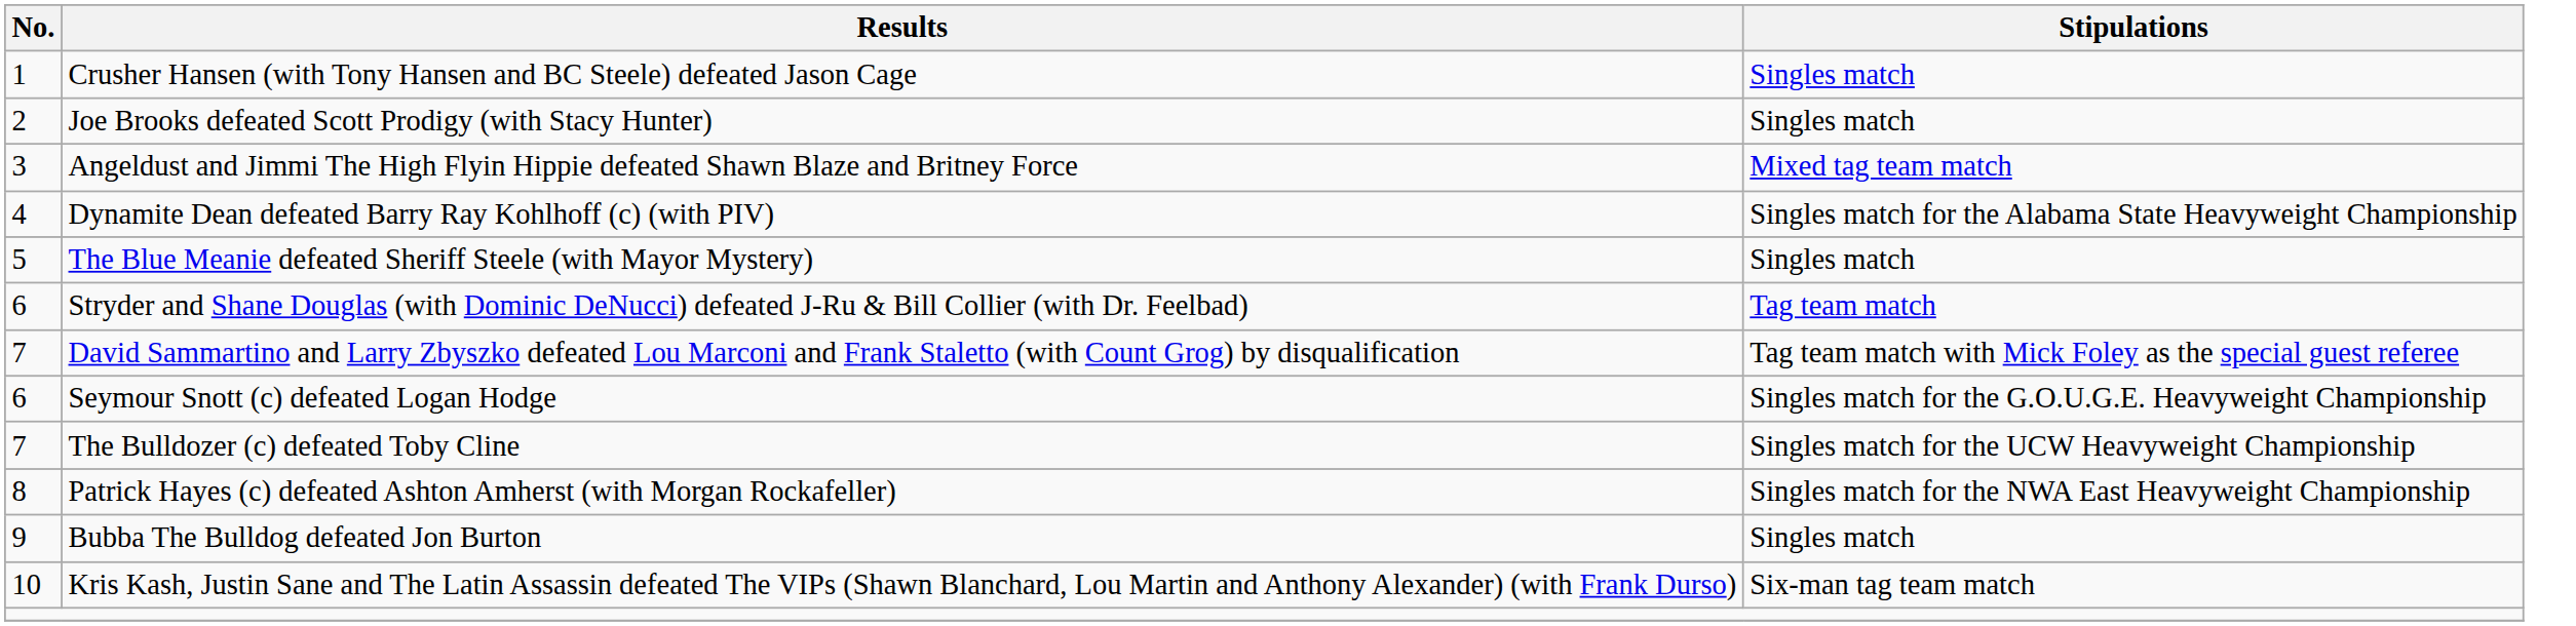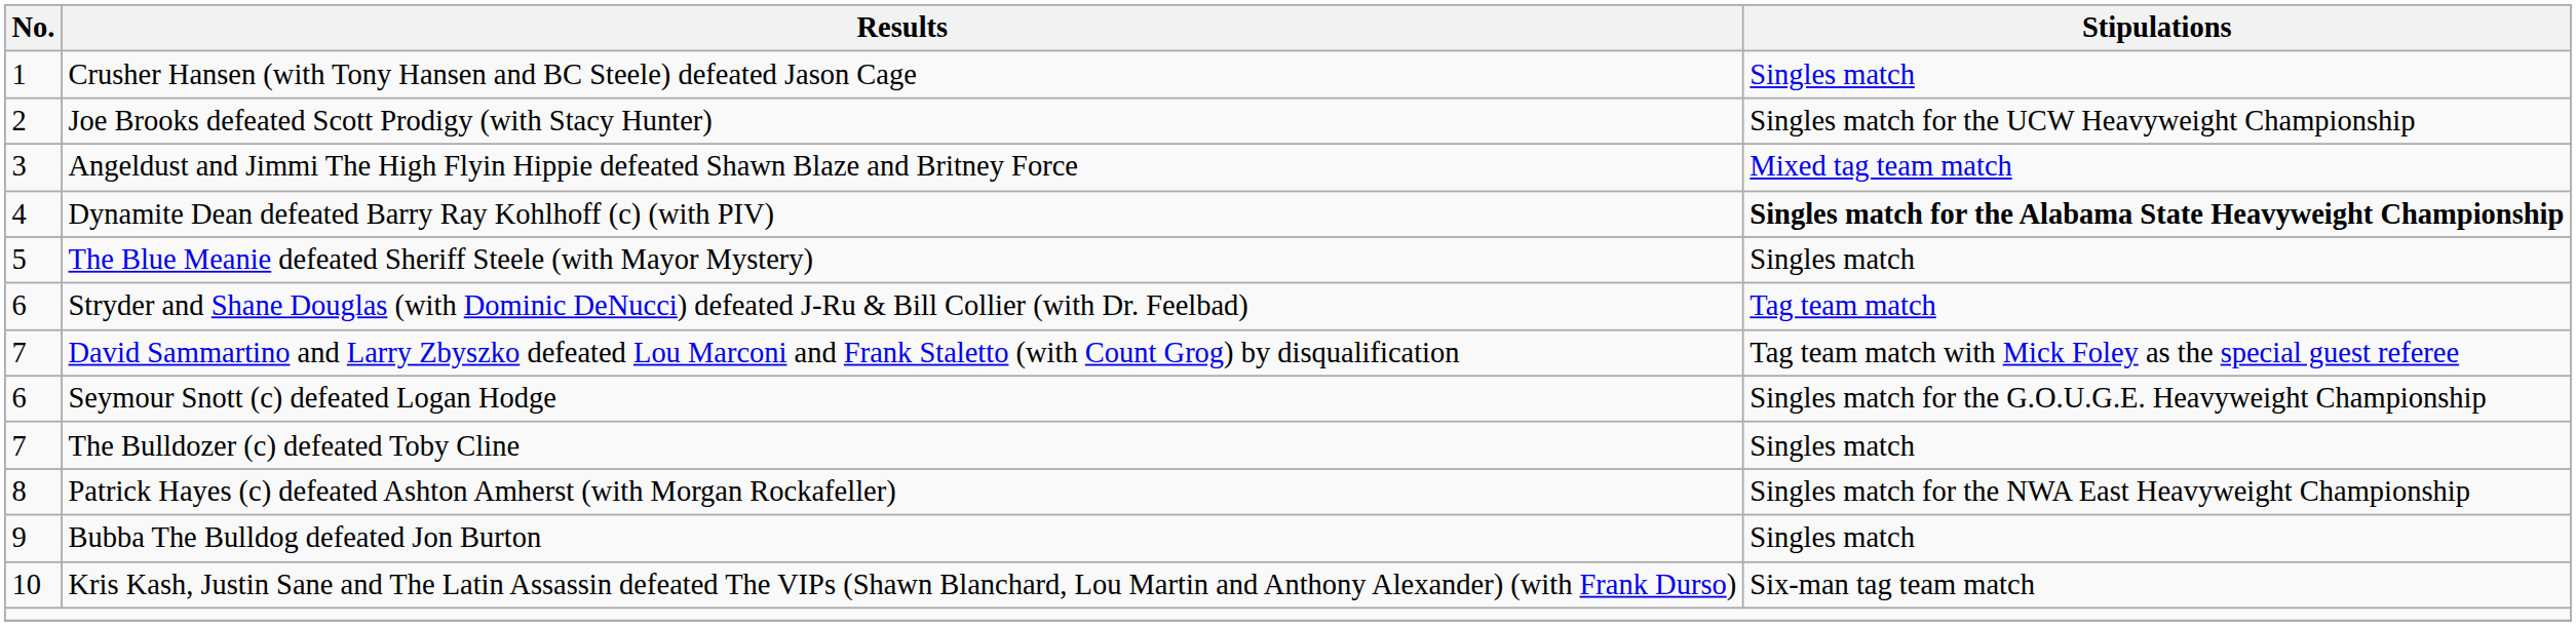Joe Brooks defeated Scott Prodigy (with Stacy Hunter) | Stipulations: Singles match -> Singles match for the UCW Heavyweight Championship
Dynamite Dean defeated Barry Ray Kohlhoff (c) (with PIV) | Stipulations: normal -> bold
The Bulldozer (c) defeated Toby Cline | Stipulations: Singles match for the UCW Heavyweight Championship -> Singles match
